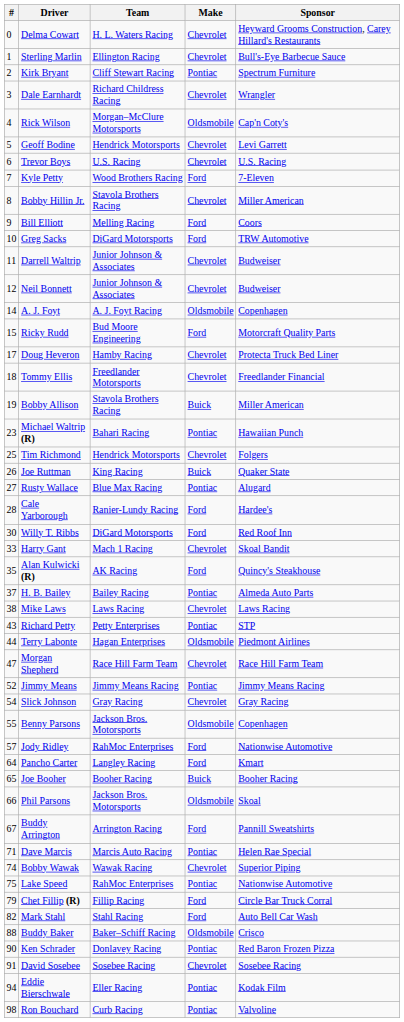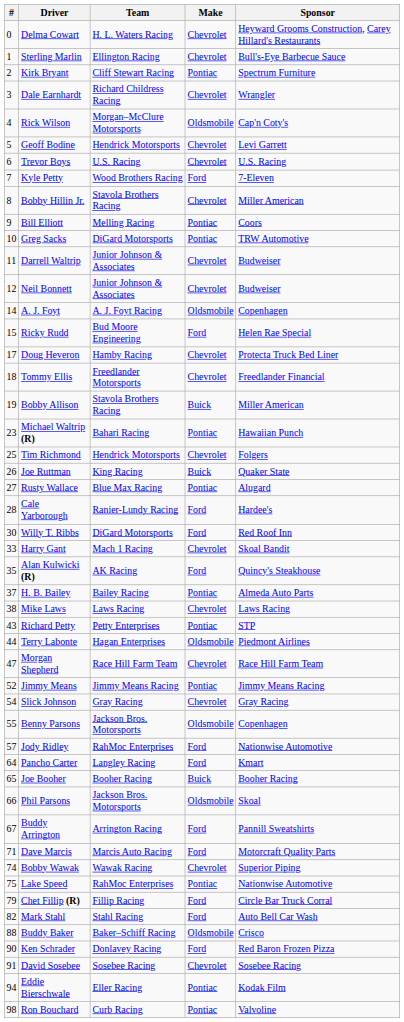Bill Elliott | Make: Ford -> Pontiac
Greg Sacks | Make: Ford -> Pontiac
Ricky Rudd | Sponsor: Motorcraft Quality Parts -> Helen Rae Special
Dave Marcis | Make: Pontiac -> Ford
Dave Marcis | Sponsor: Helen Rae Special -> Motorcraft Quality Parts
Ken Schrader | Make: Pontiac -> Ford
